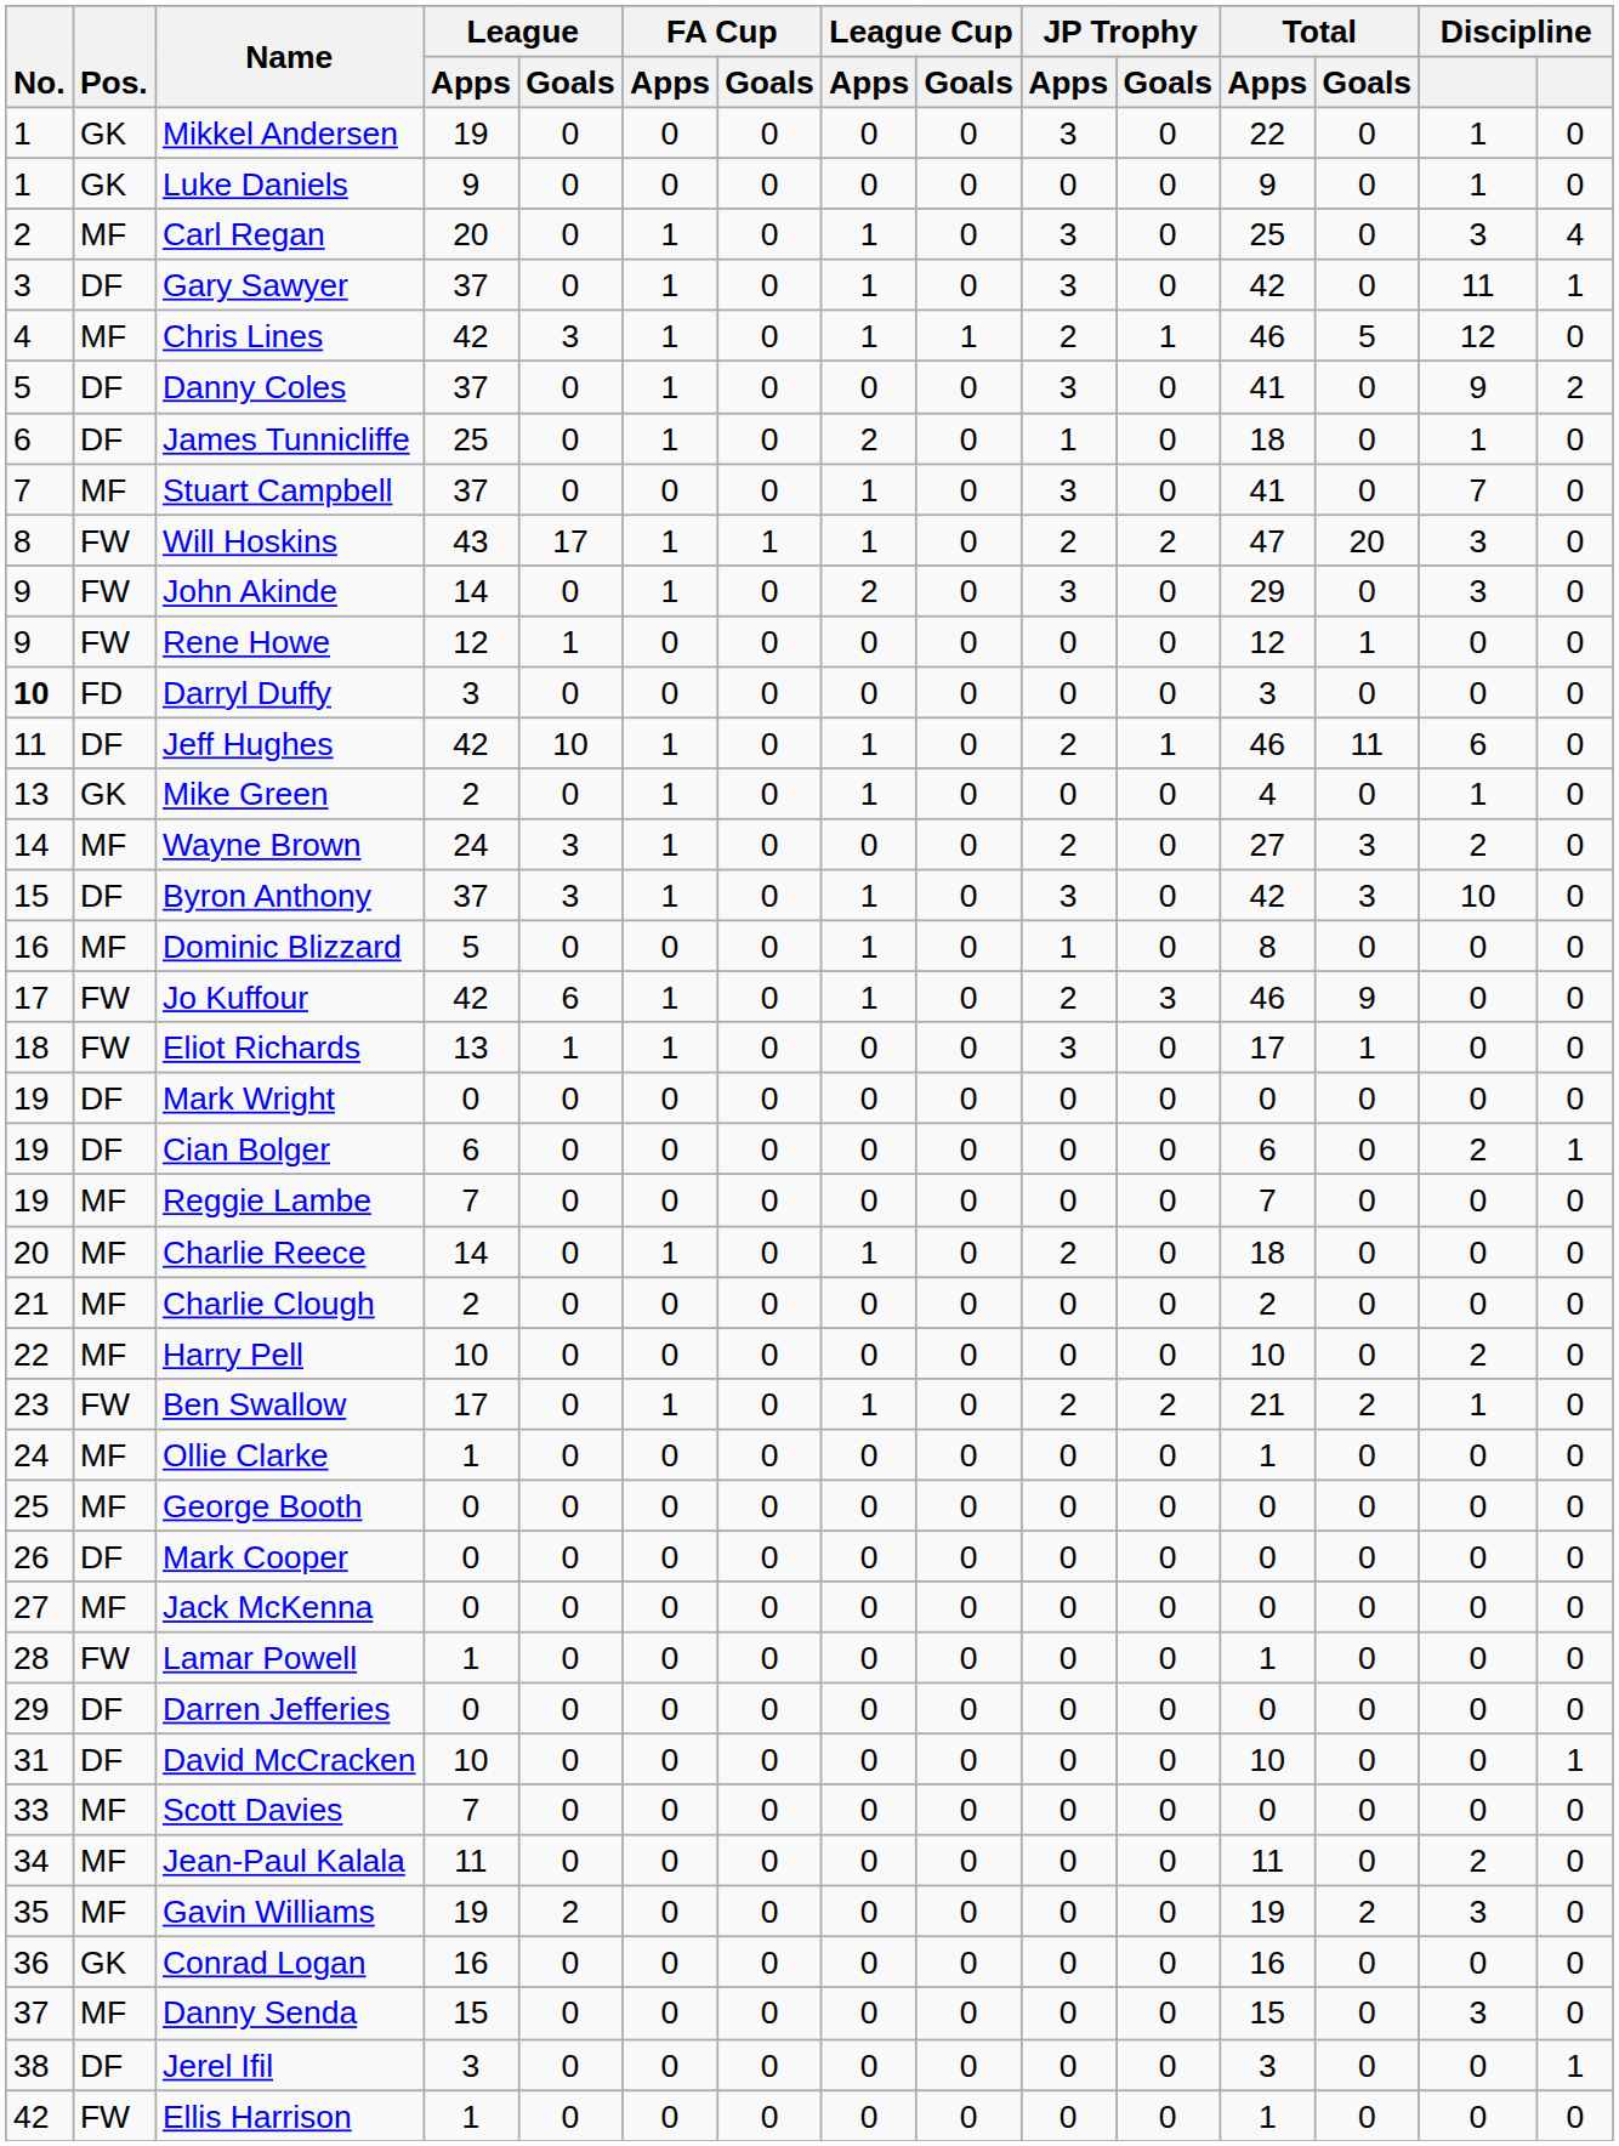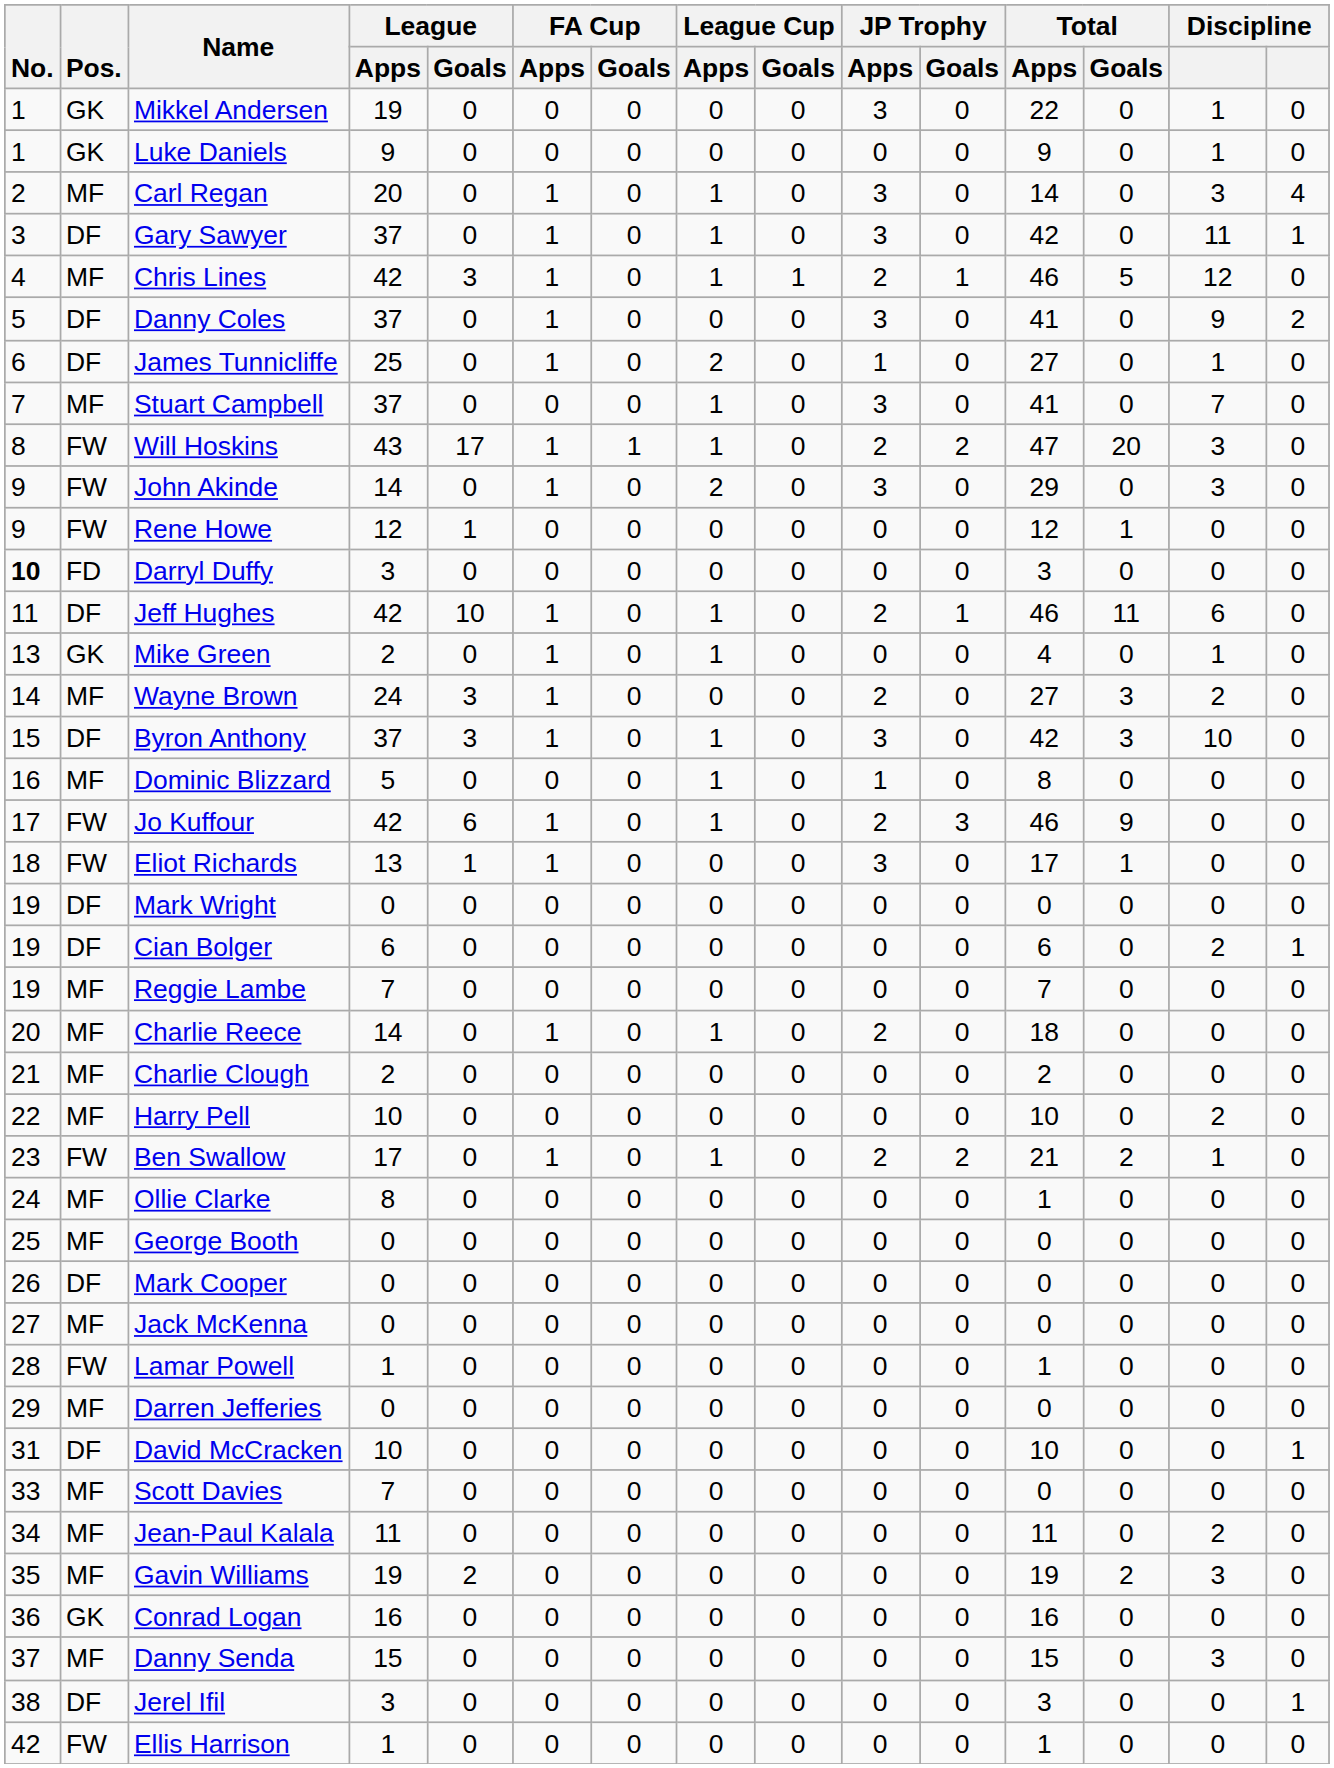Carl Regan | Total / Apps: 25 -> 14
James Tunnicliffe | Total / Apps: 18 -> 27
Ollie Clarke | League / Apps: 1 -> 8
Darren Jefferies | Pos.: DF -> MF
